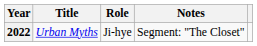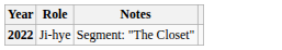- column: Title | Urban Myths
